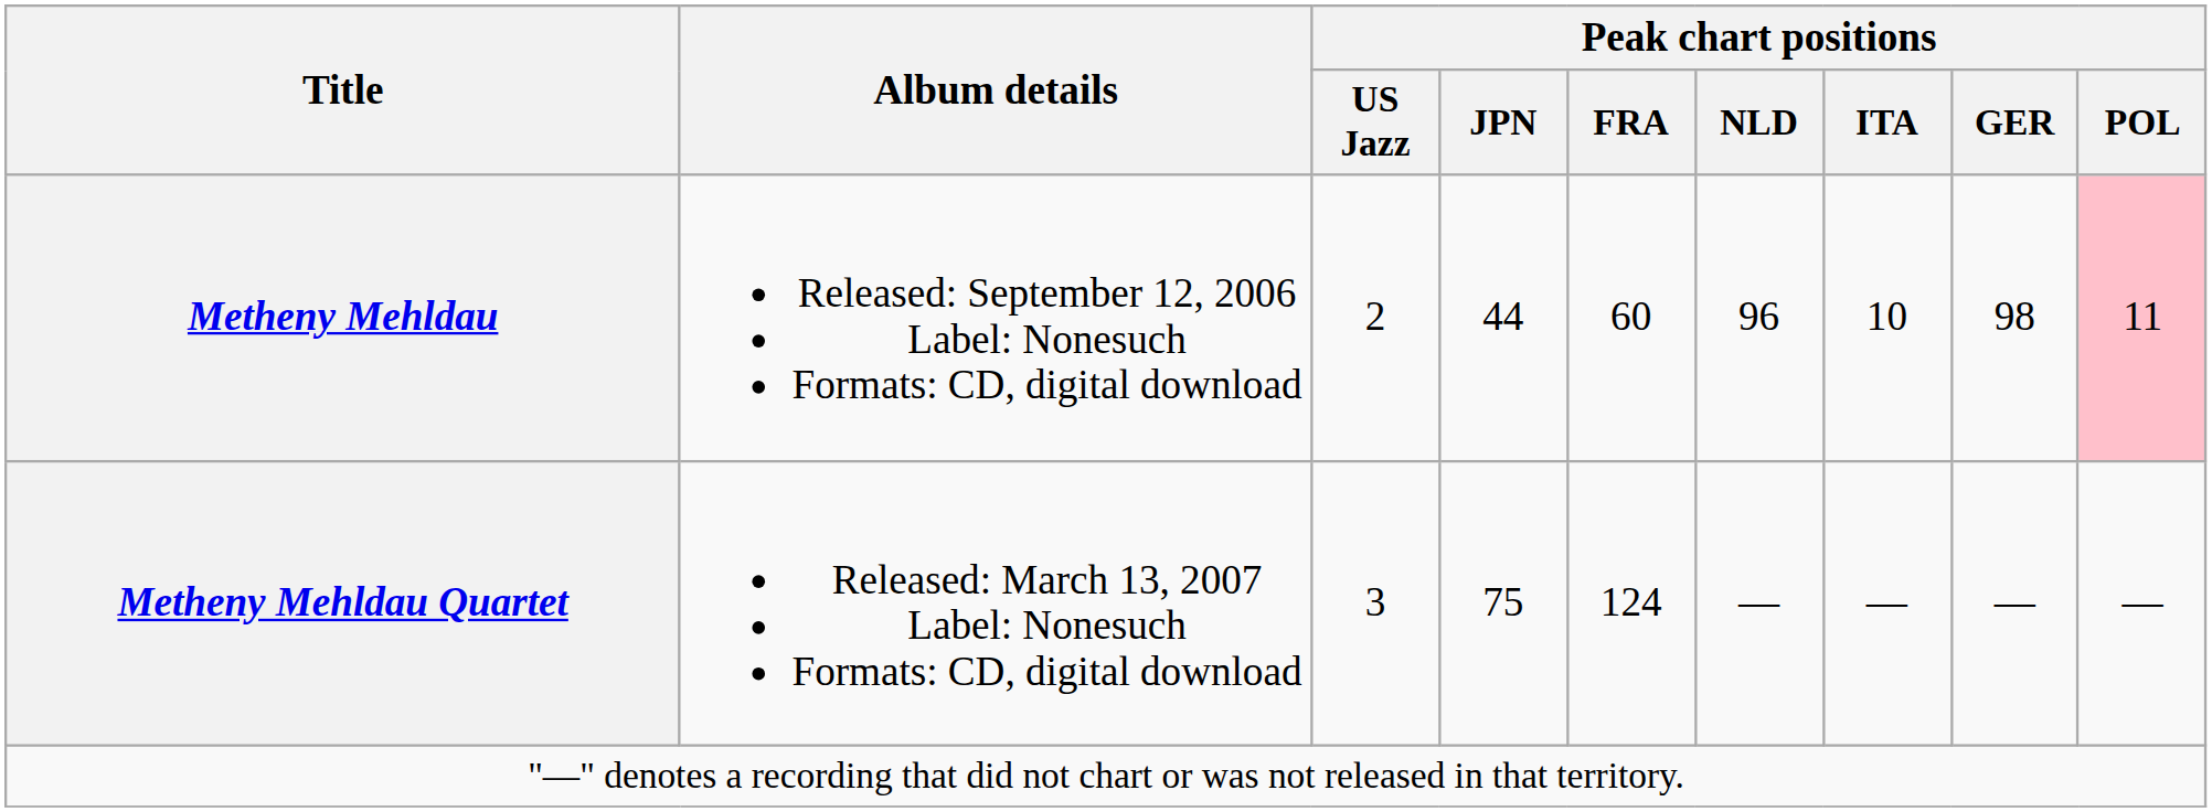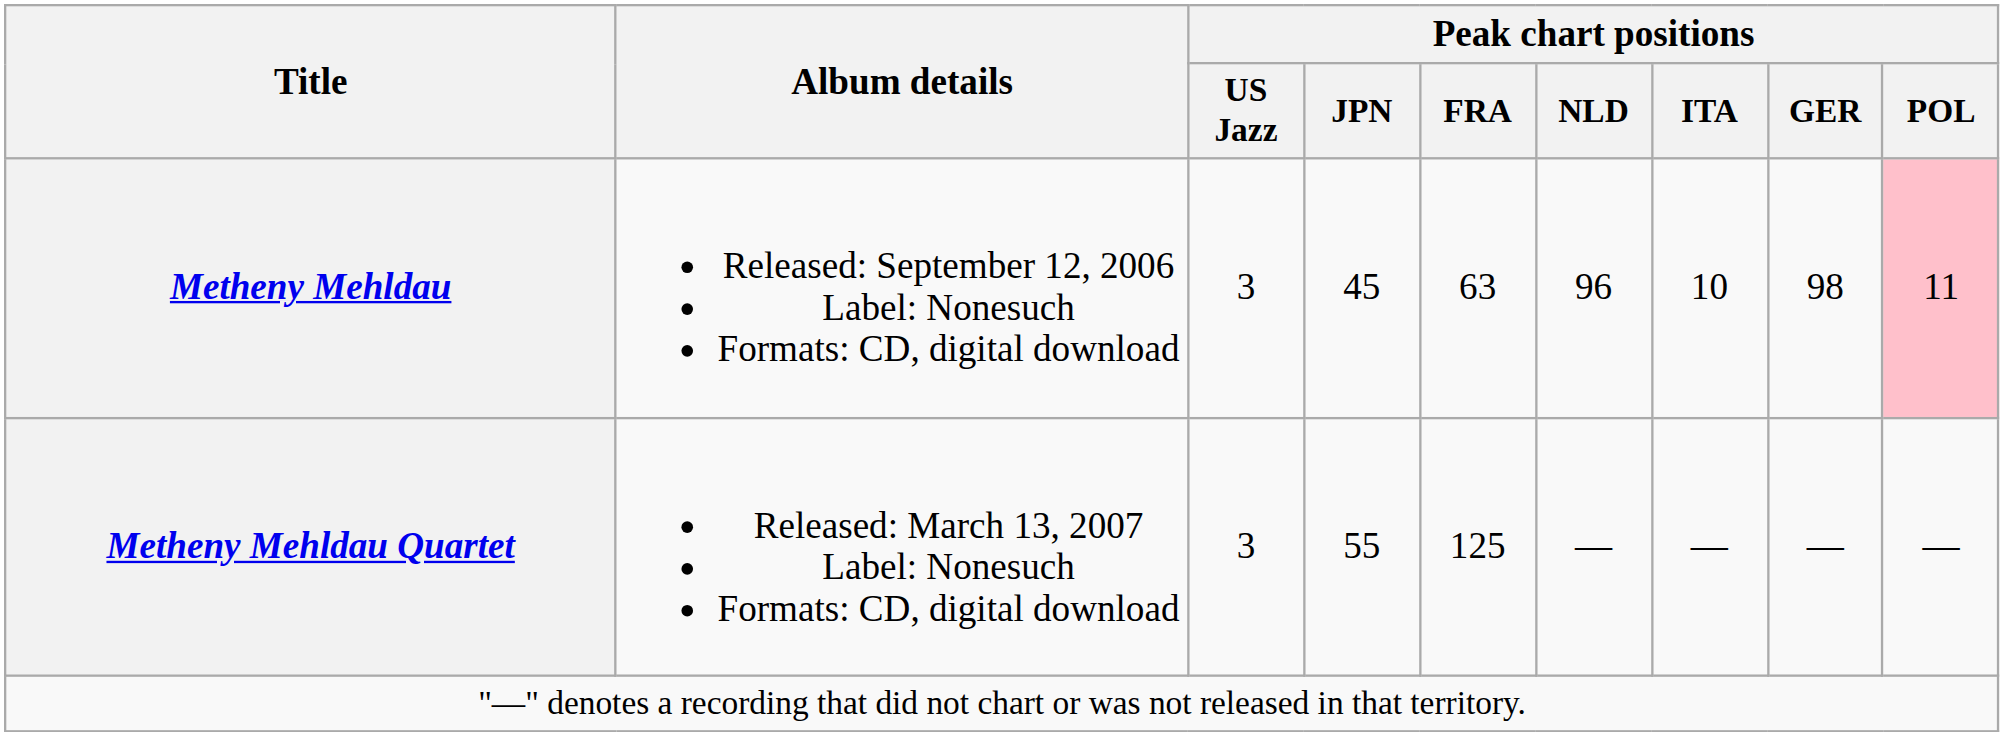Metheny Mehldau | Peak chart positions / US Jazz: 2 -> 3
Metheny Mehldau | Peak chart positions / JPN: 44 -> 45
Metheny Mehldau | Peak chart positions / FRA: 60 -> 63
Metheny Mehldau Quartet | Peak chart positions / JPN: 75 -> 55
Metheny Mehldau Quartet | Peak chart positions / FRA: 124 -> 125
